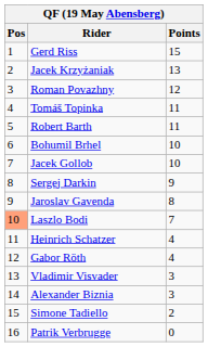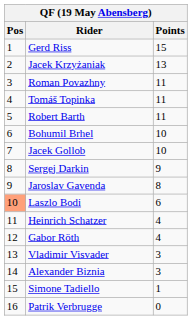Roman Povazhny | Points: 12 -> 11
Laszlo Bodi | Points: 7 -> 6
Simone Tadiello | Points: 2 -> 1
